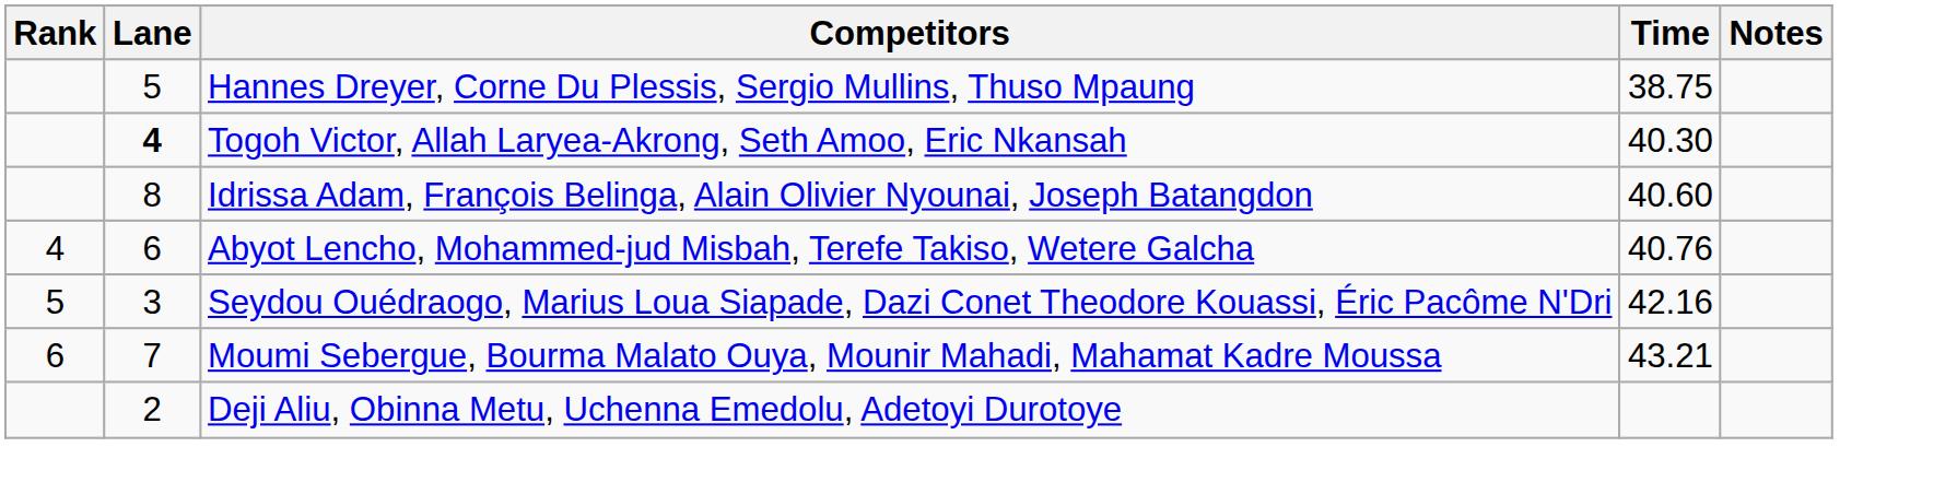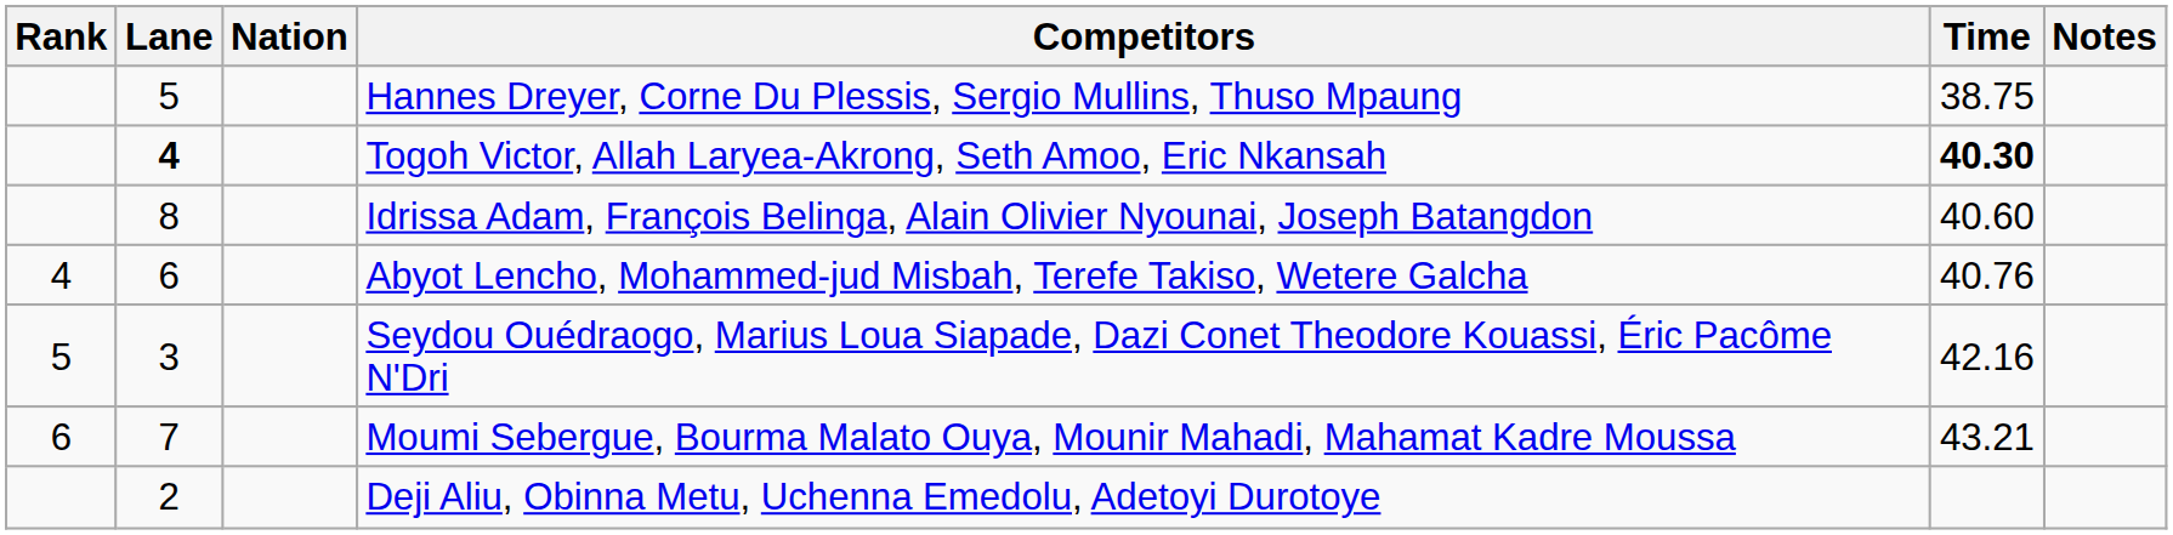+ column: Nation
Togoh Victor, Allah Laryea-Akrong, Seth Amoo, Eric Nkansah | Time: normal -> bold
